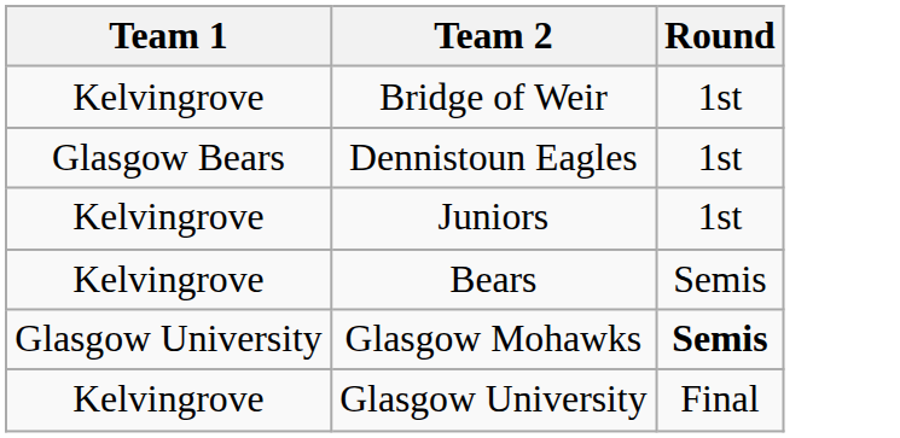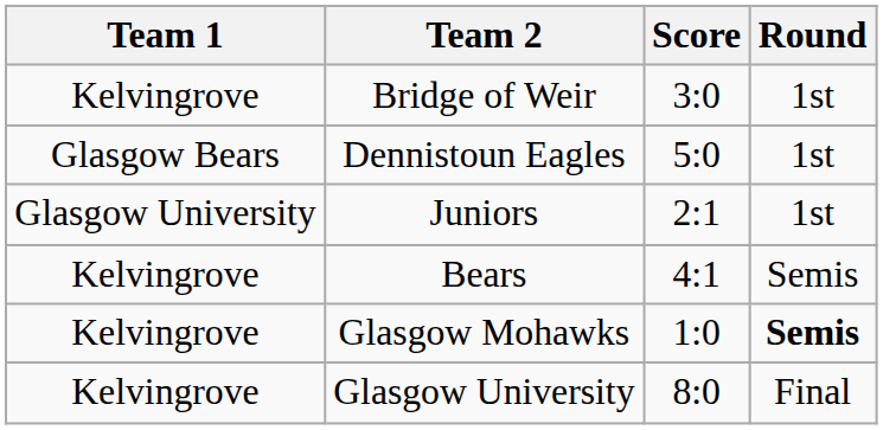+ column: Score | 3:0 | 5:0 | 2:1 | 4:1 | 1:0 | 8:0
Juniors | Team 1: Kelvingrove -> Glasgow University
Glasgow Mohawks | Team 1: Glasgow University -> Kelvingrove
